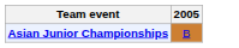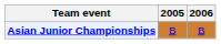+ column: 2006 | B
